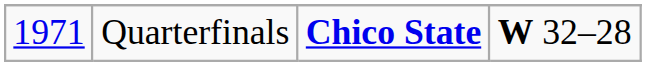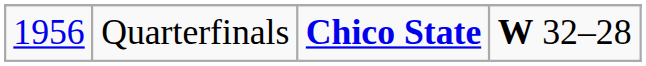Quarterfinals | column 1: 1971 -> 1956
